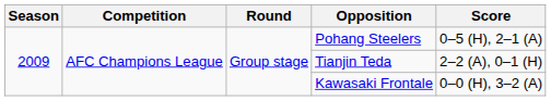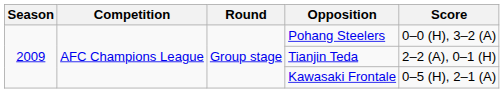Pohang Steelers | Score: 0–5 (H), 2–1 (A) -> 0–0 (H), 3–2 (A)
Kawasaki Frontale | Score: 0–0 (H), 3–2 (A) -> 0–5 (H), 2–1 (A)
